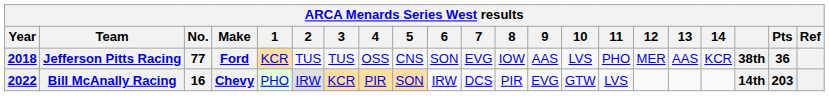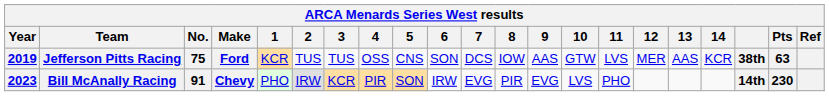Jefferson Pitts Racing | Year: 2018 -> 2019
Jefferson Pitts Racing | No.: 77 -> 75
Jefferson Pitts Racing | 7: EVG -> DCS
Jefferson Pitts Racing | 10: LVS -> GTW
Jefferson Pitts Racing | 11: PHO -> LVS
Jefferson Pitts Racing | Pts: 36 -> 63
Bill McAnally Racing | Year: 2022 -> 2023
Bill McAnally Racing | No.: 16 -> 91
Bill McAnally Racing | 7: DCS -> EVG
Bill McAnally Racing | 10: GTW -> LVS
Bill McAnally Racing | 11: LVS -> PHO
Bill McAnally Racing | Pts: 203 -> 230
